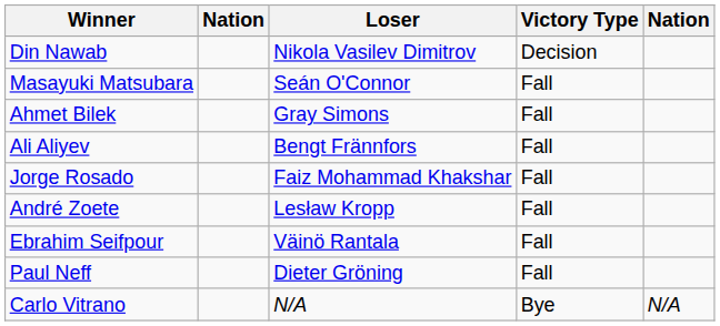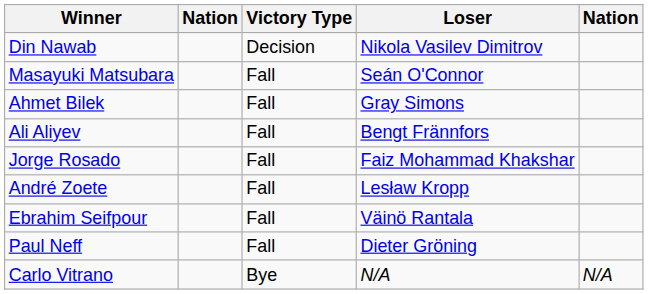columns swapped: Victory Type <-> Loser
